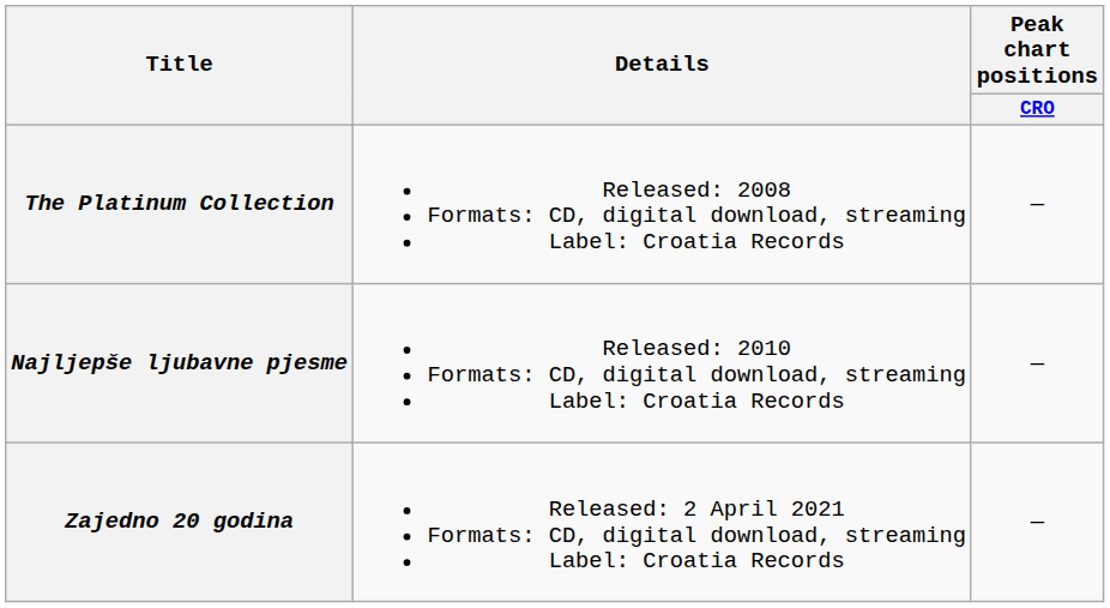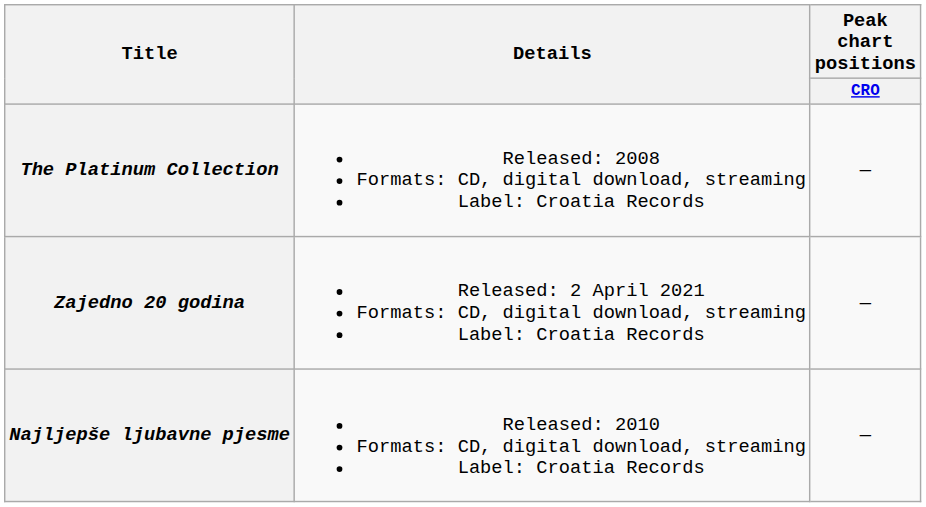rows swapped: Najljepše ljubavne pjesme <-> Zajedno 20 godina
